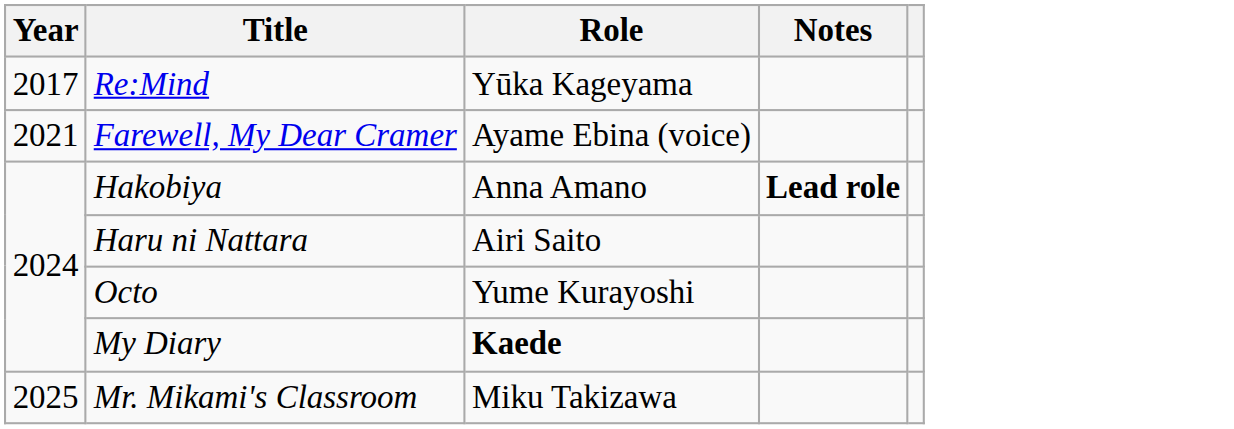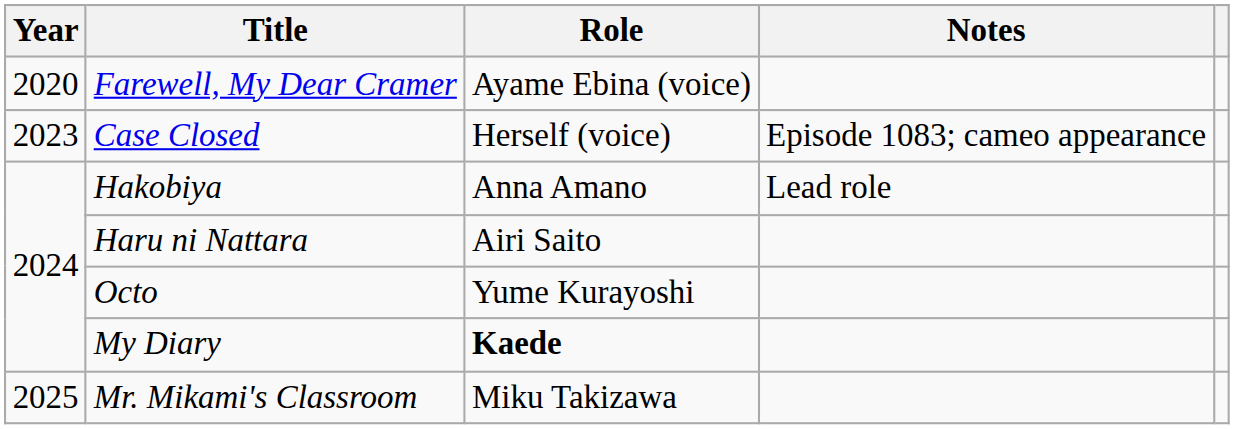- row: 2017 | Re:Mind | Yūka Kageyama
Farewell, My Dear Cramer | Year: 2021 -> 2020
+ row: 2023 | Case Closed | Herself (voice) | Episode 1083; cameo appearance
Hakobiya | Notes: bold -> normal
